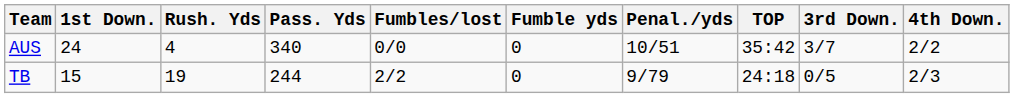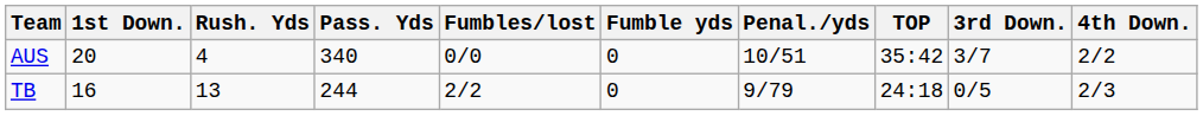AUS | 1st Down.: 24 -> 20
TB | 1st Down.: 15 -> 16
TB | Rush. Yds: 19 -> 13
